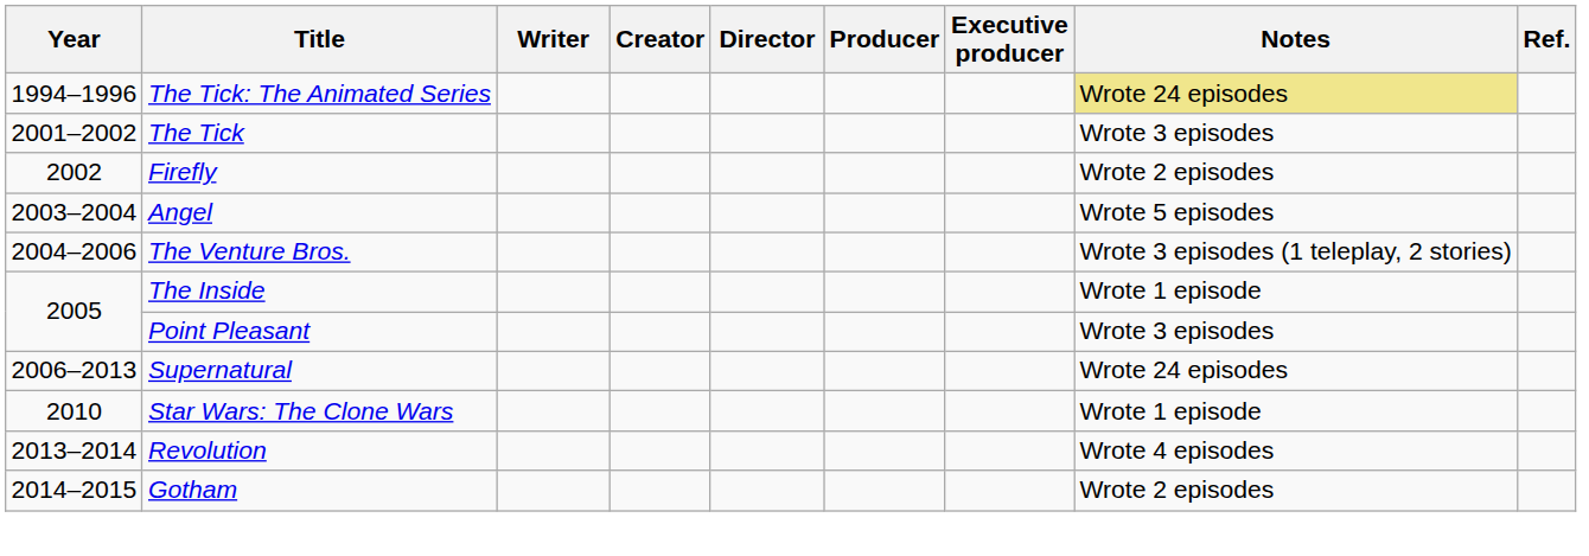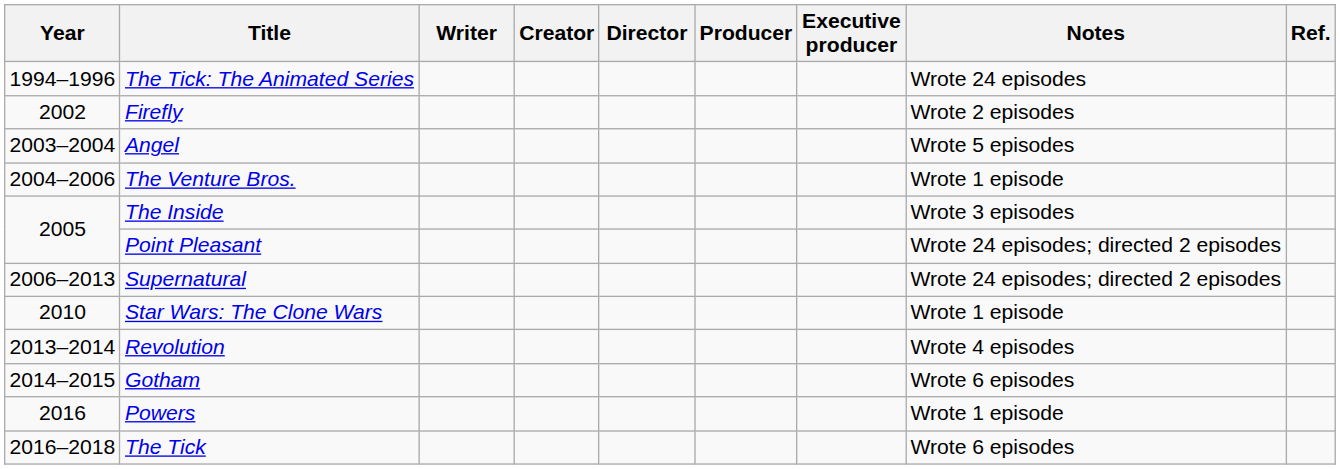The Tick: The Animated Series | Notes: khaki background -> no background
- row: 2001–2002 | The Tick | Wrote 3 episodes
The Venture Bros. | Notes: Wrote 3 episodes (1 teleplay, 2 stories) -> Wrote 1 episode
The Inside | Notes: Wrote 1 episode -> Wrote 3 episodes
Point Pleasant | Notes: Wrote 3 episodes -> Wrote 24 episodes; directed 2 episodes
Supernatural | Notes: Wrote 24 episodes -> Wrote 24 episodes; directed 2 episodes
Gotham | Notes: Wrote 2 episodes -> Wrote 6 episodes
+ row: 2016 | Powers | Wrote 1 episode
+ row: 2016–2018 | The Tick | Wrote 6 episodes
